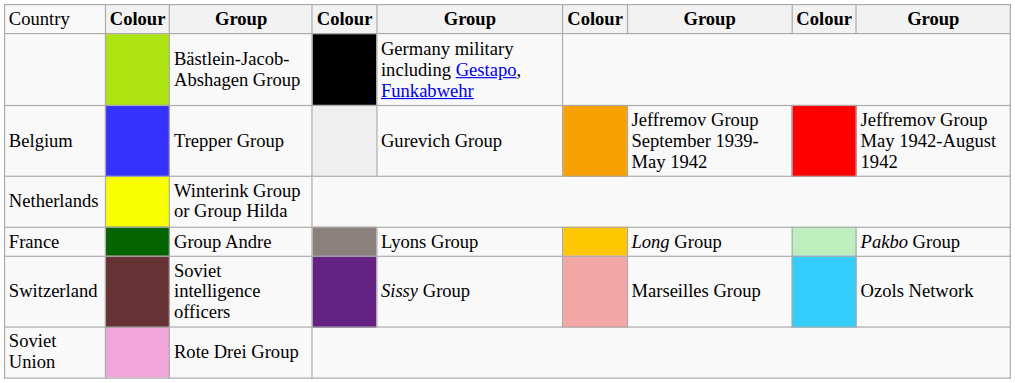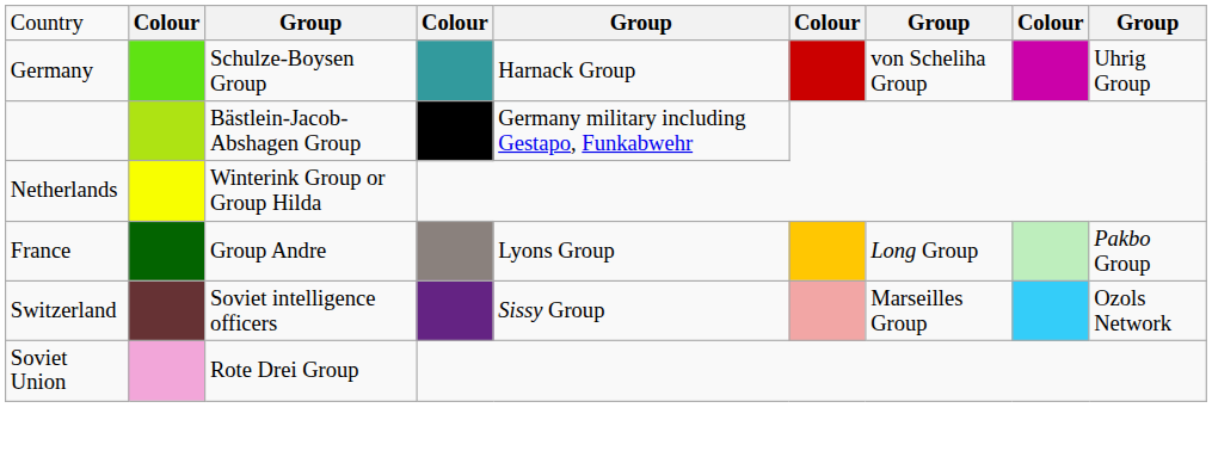+ row: Germany | Schulze-Boysen Group | Harnack Group | von Scheliha Group | Uhrig Group
- row: Belgium | Trepper Group | Gurevich Group | Jeffremov Group September 1939-May 1942 | Jeffremov Group May 1942-August 1942
